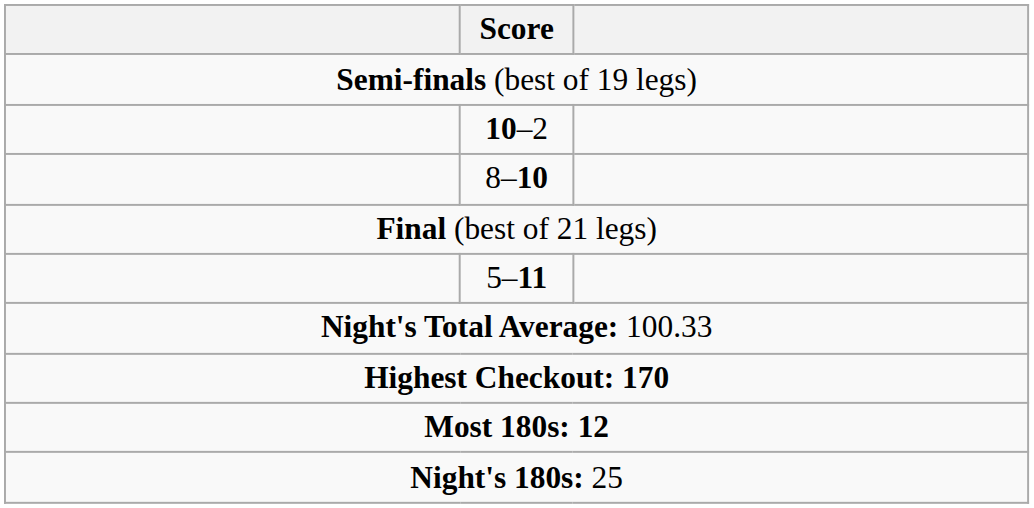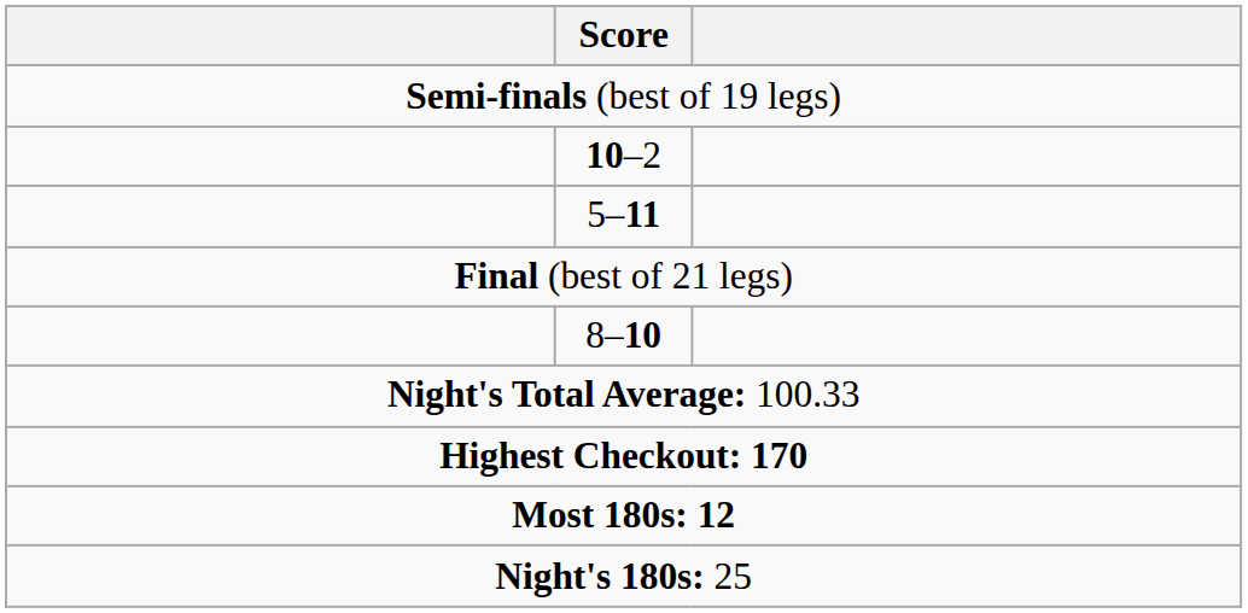rows swapped: 8–10 <-> 5–11
